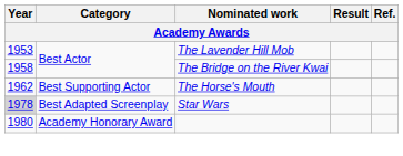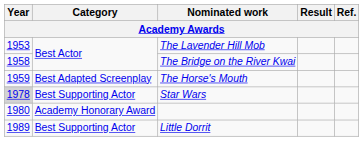The Horse's Mouth | Year: 1962 -> 1959
The Horse's Mouth | Category: Best Supporting Actor -> Best Adapted Screenplay
Star Wars | Category: Best Adapted Screenplay -> Best Supporting Actor
+ row: 1989 | Best Supporting Actor | Little Dorrit
